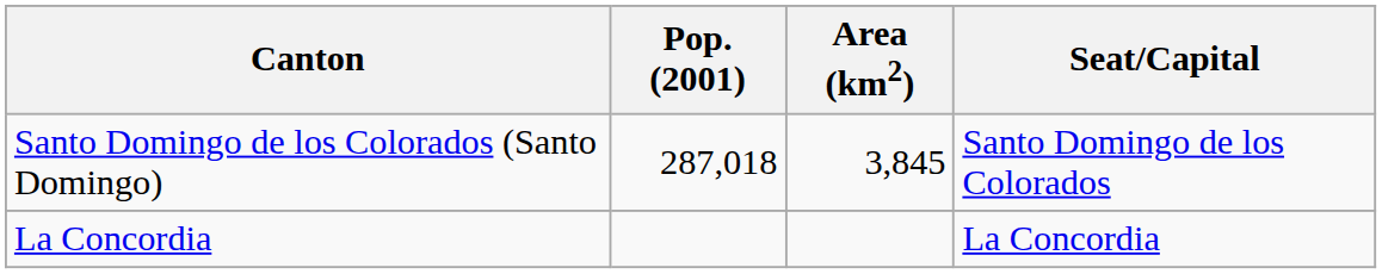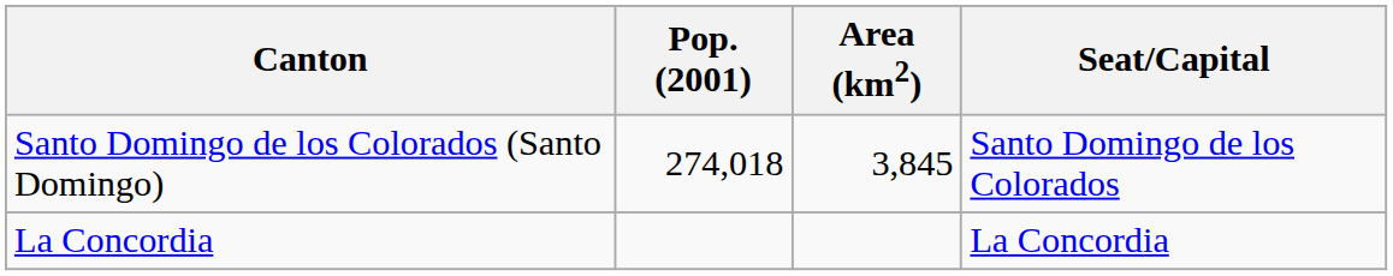Santo Domingo de los Colorados (Santo Domingo) | Pop. (2001): 287,018 -> 274,018
